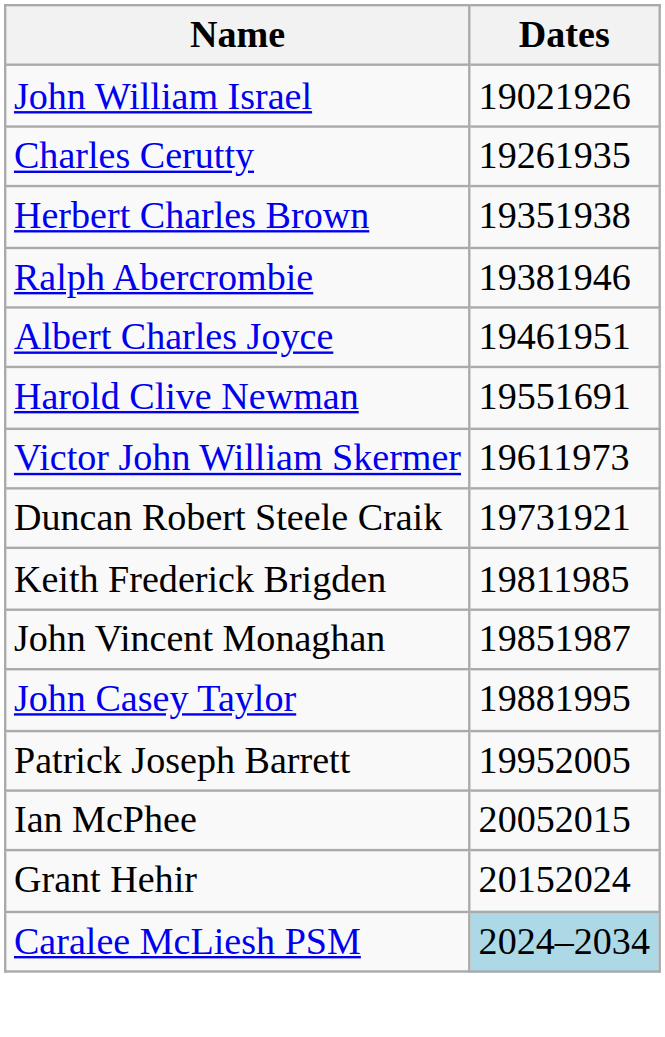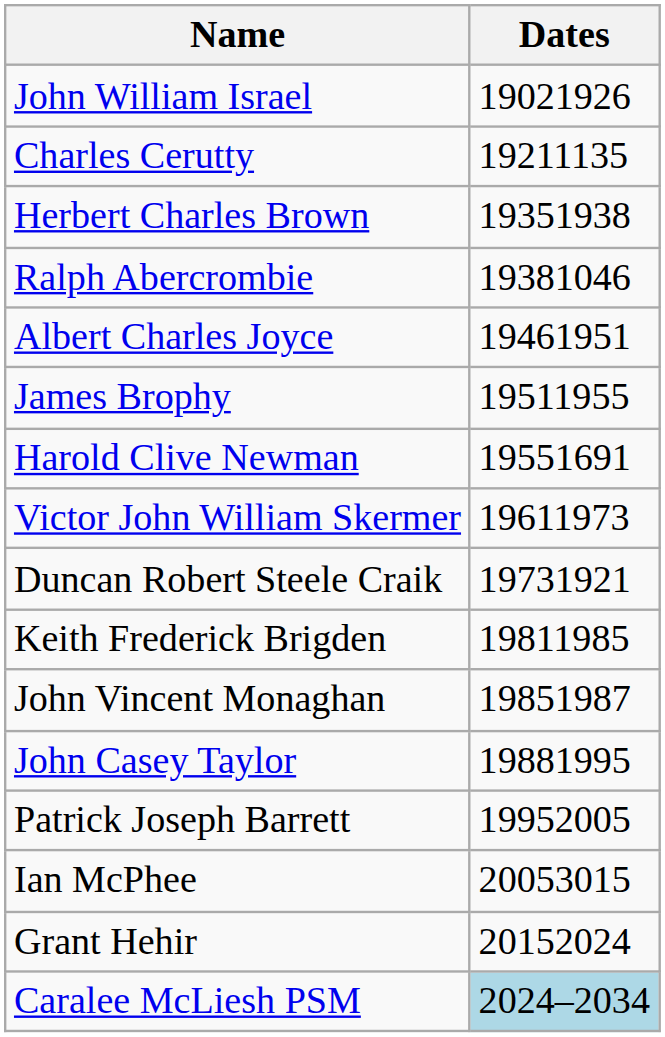Charles Cerutty | Dates: 19261935 -> 19211135
Ralph Abercrombie | Dates: 19381946 -> 19381046
+ row: James Brophy | 19511955
Ian McPhee | Dates: 20052015 -> 20053015
